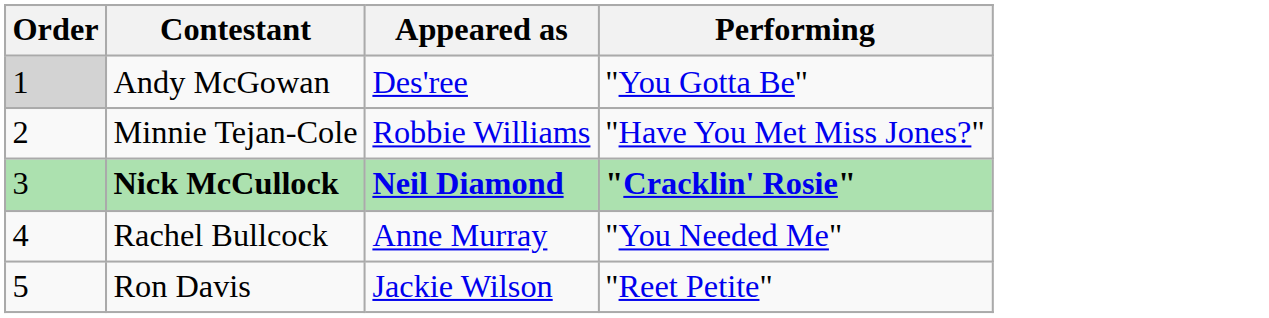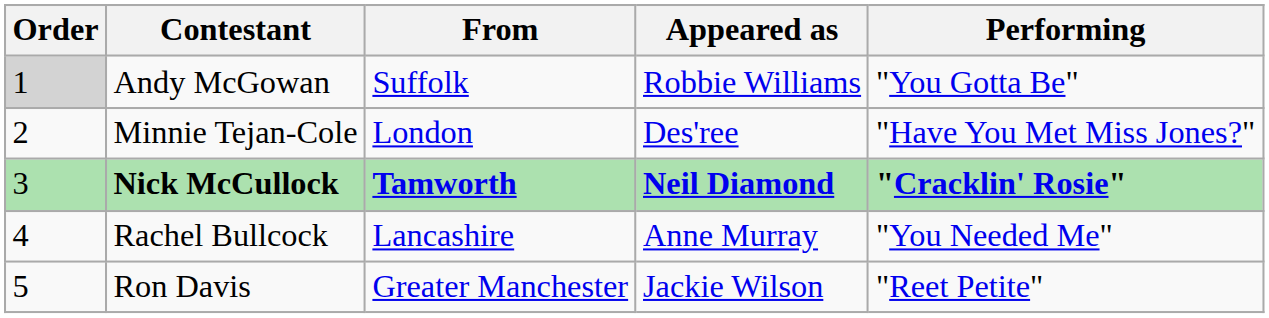+ column: From | Suffolk | London | Tamworth | Lancashire | Greater Manchester
Andy McGowan | Appeared as: Des'ree -> Robbie Williams
Minnie Tejan-Cole | Appeared as: Robbie Williams -> Des'ree
